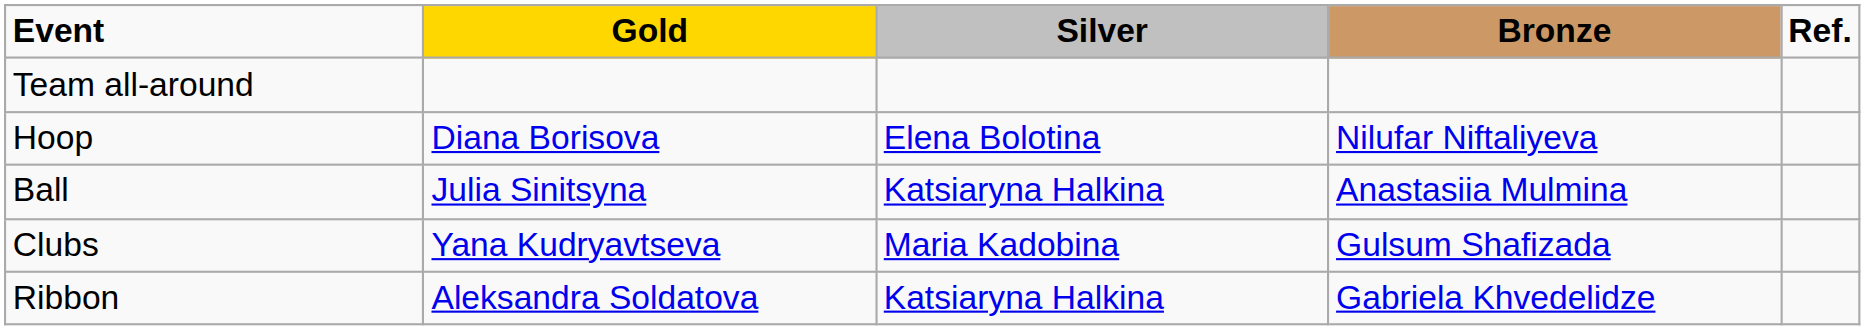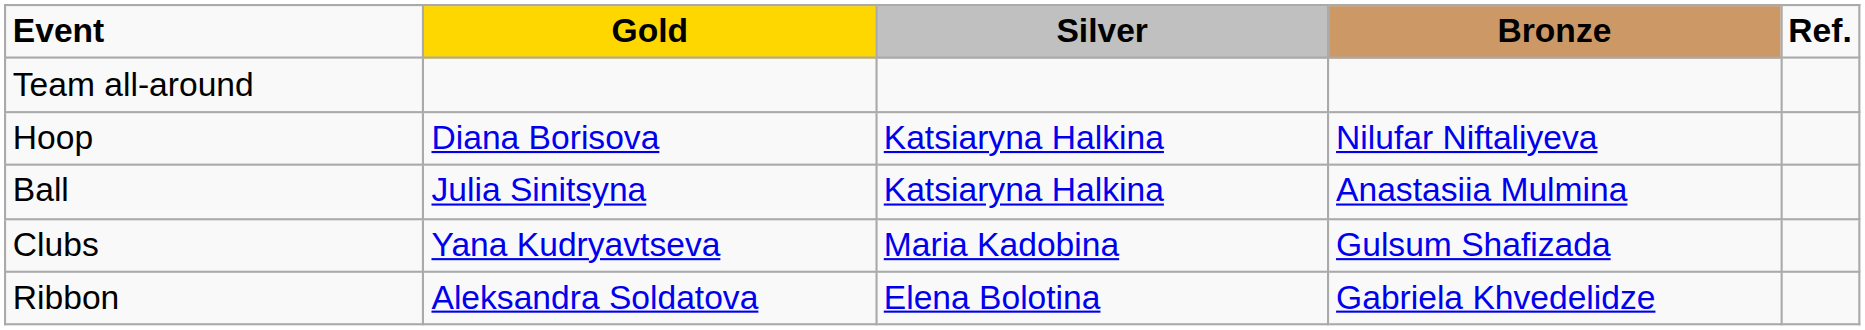Hoop | Silver: Elena Bolotina -> Katsiaryna Halkina
Ribbon | Silver: Katsiaryna Halkina -> Elena Bolotina
